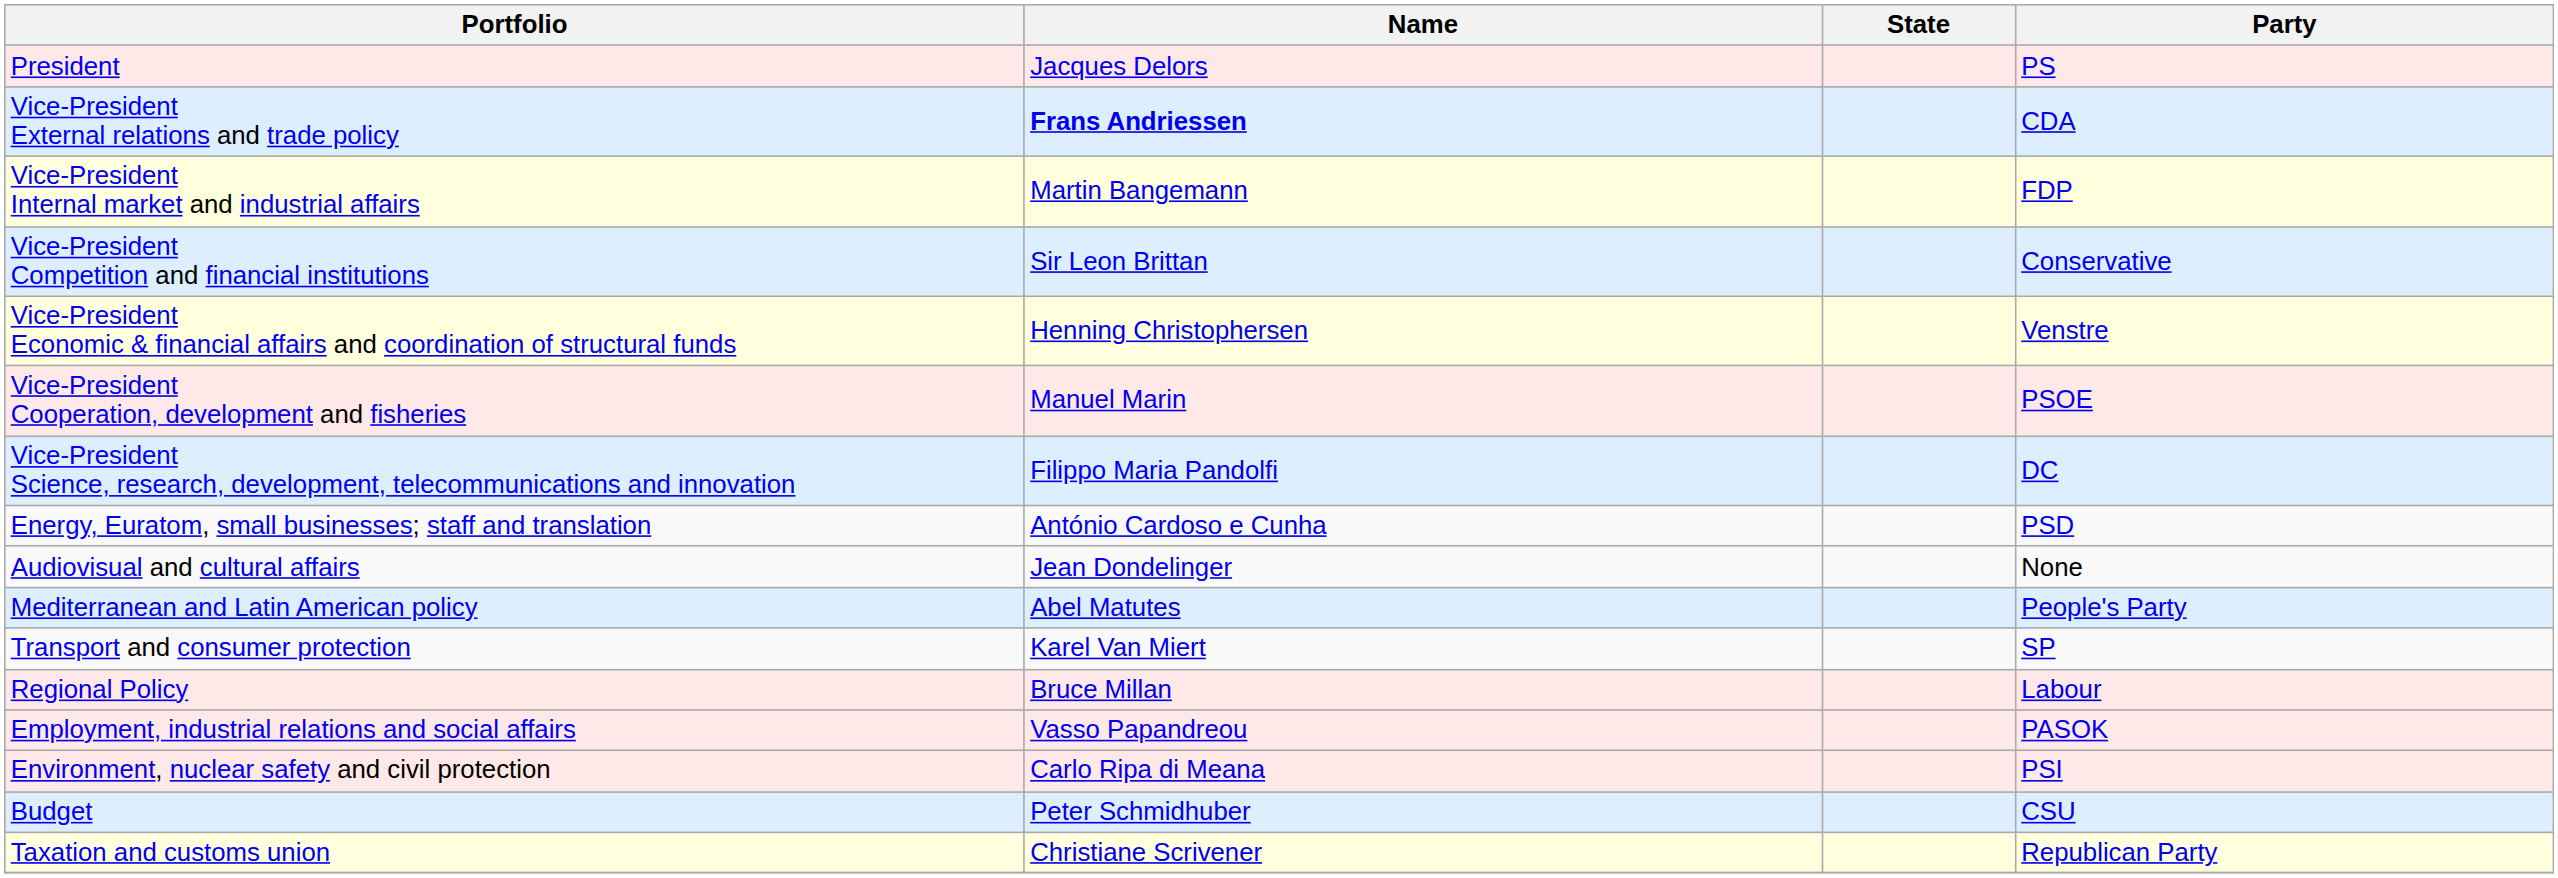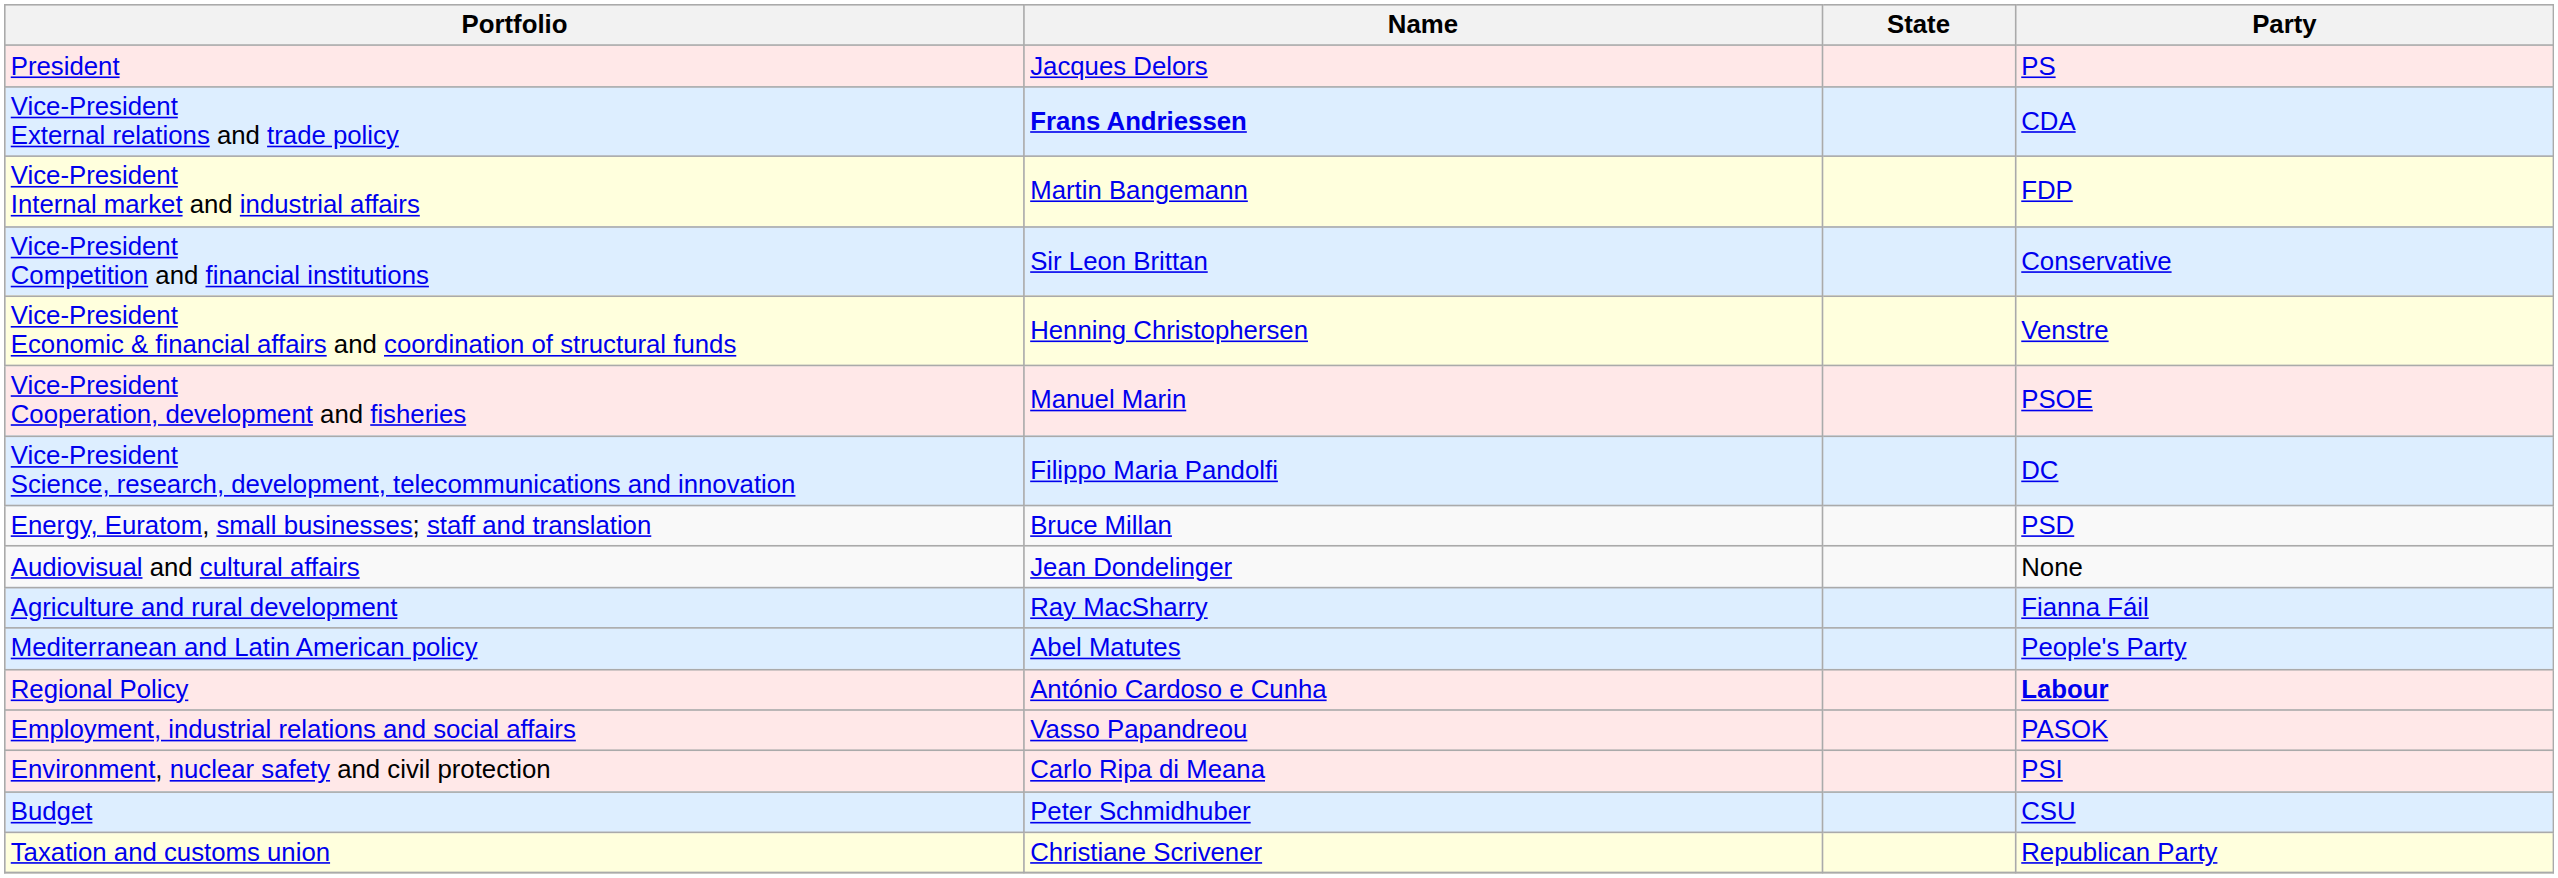Energy, Euratom, small businesses; staff and translation | Name: António Cardoso e Cunha -> Bruce Millan
+ row: Agriculture and rural development | Ray MacSharry | Fianna Fáil
- row: Transport and consumer protection | Karel Van Miert | SP
Regional Policy | Name: Bruce Millan -> António Cardoso e Cunha
Regional Policy | Party: normal -> bold
